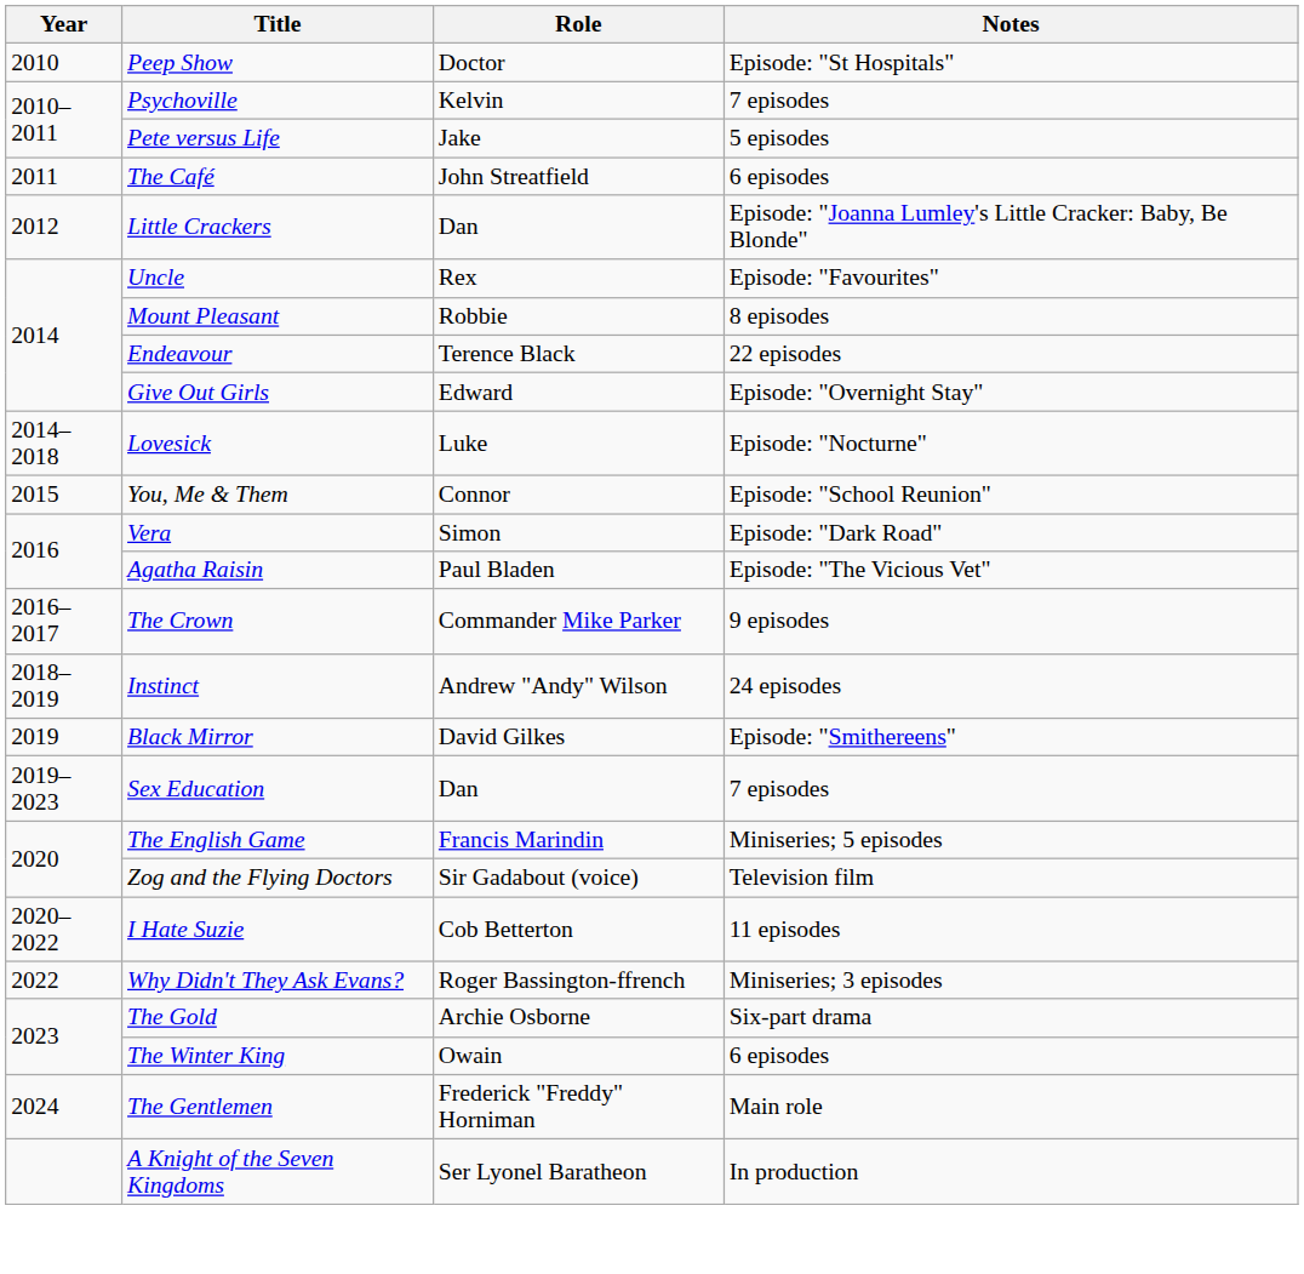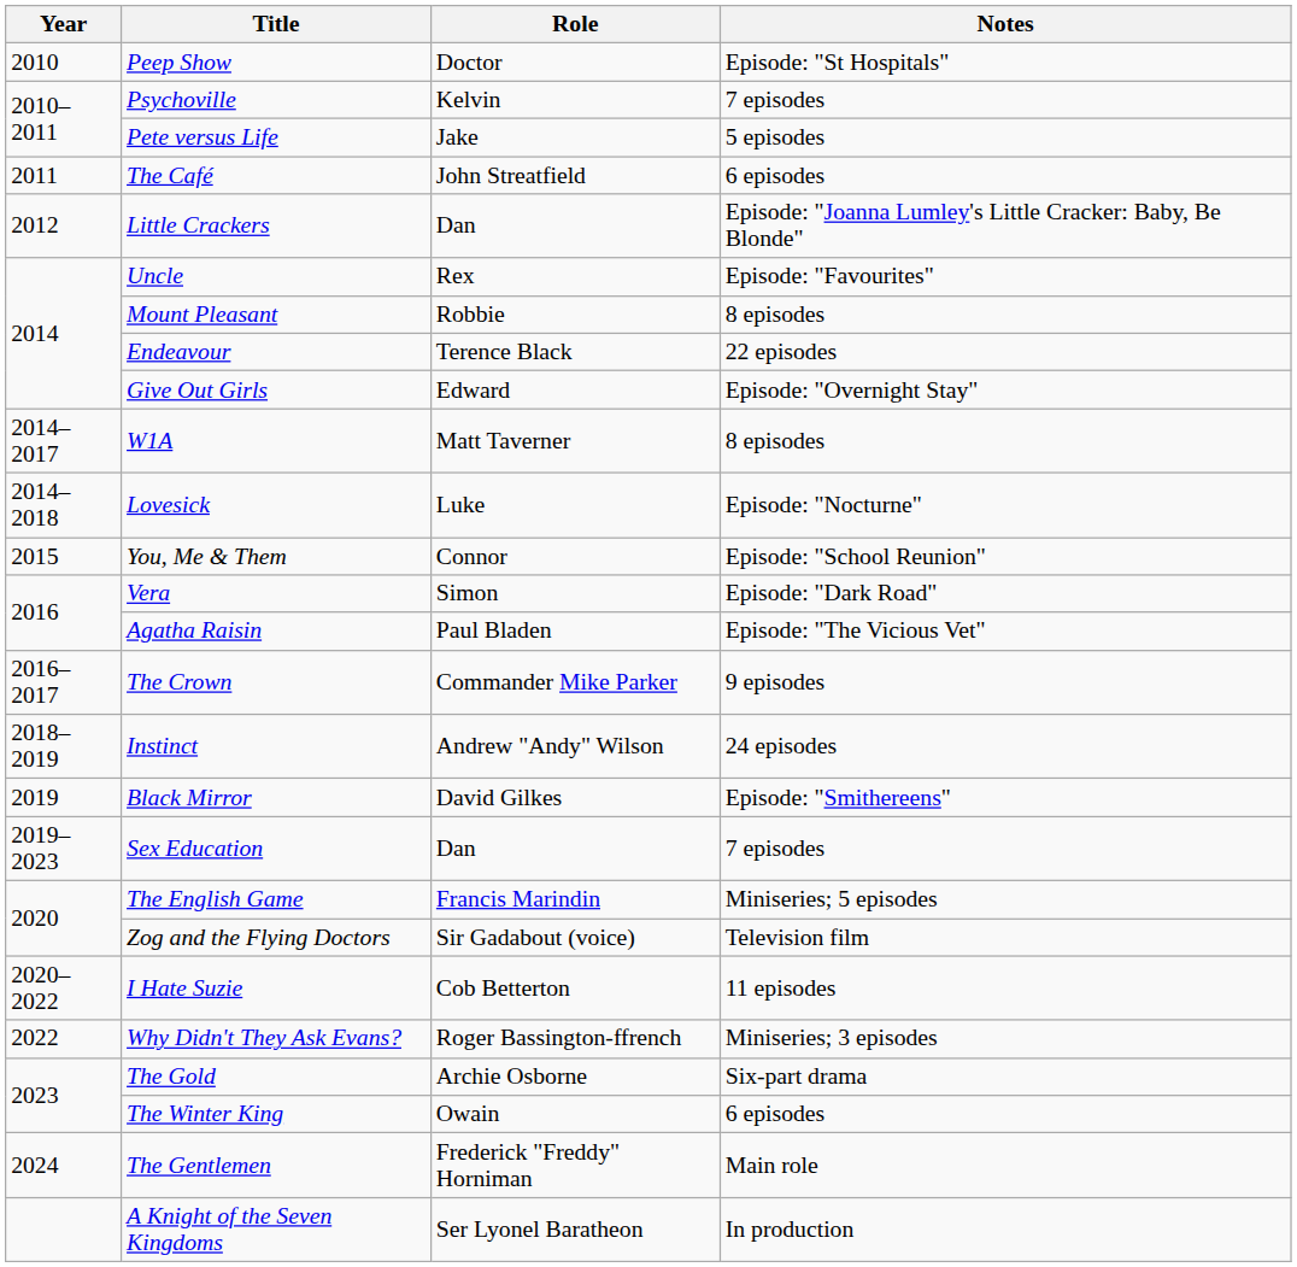+ row: 2014–2017 | W1A | Matt Taverner | 8 episodes
